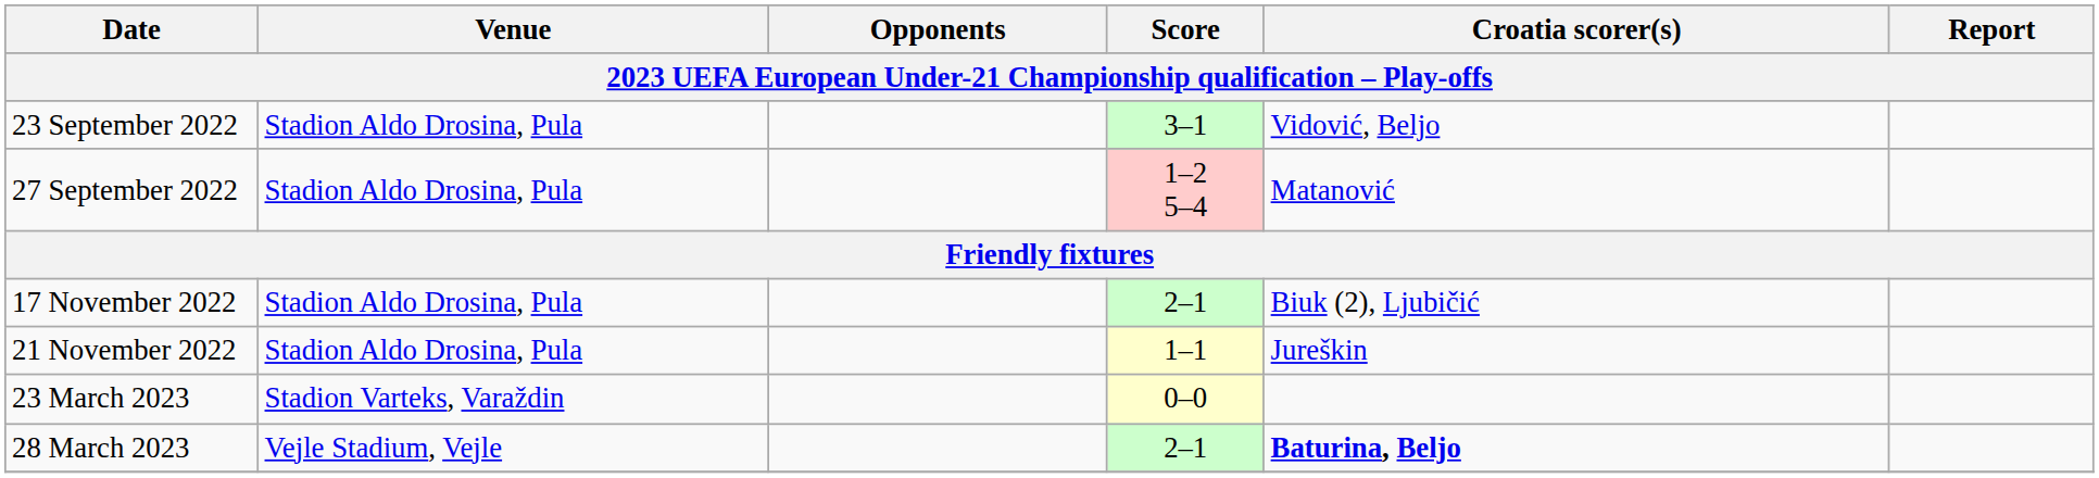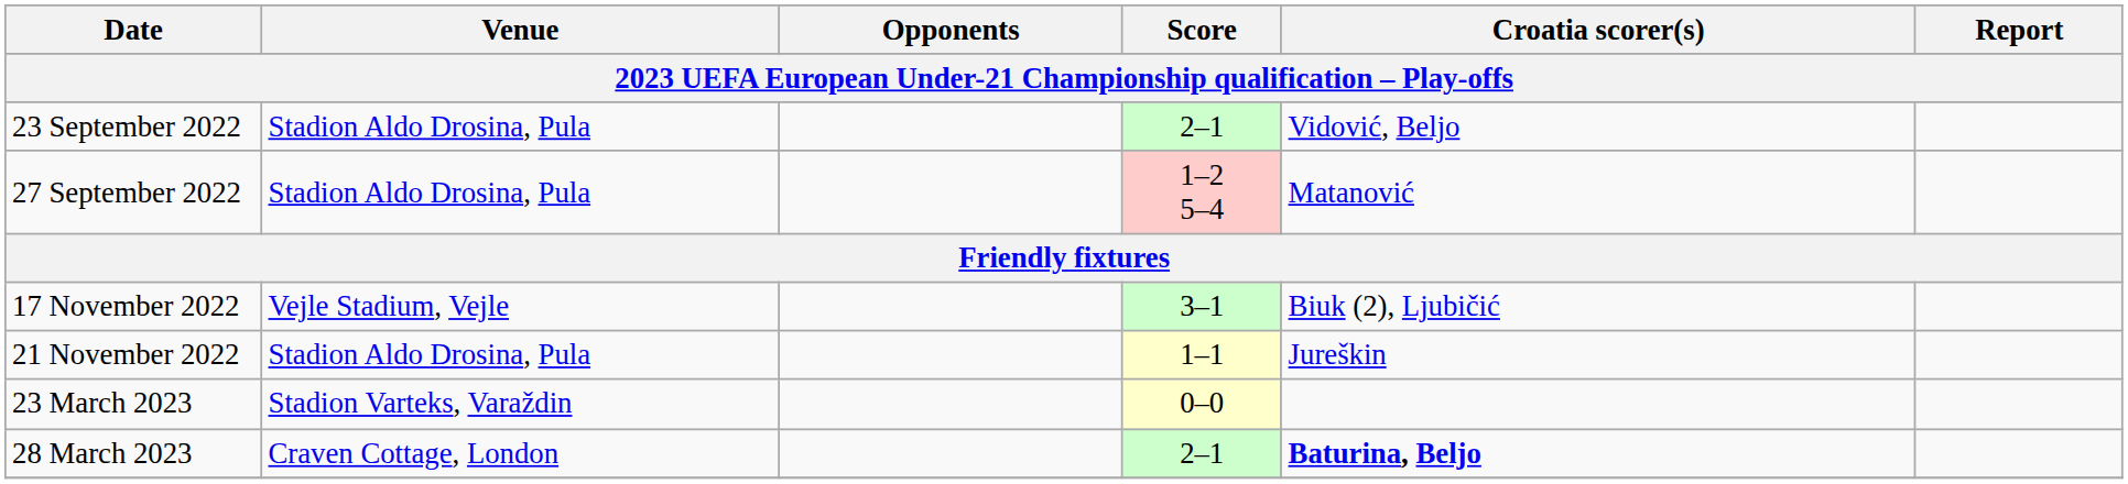23 September 2022 | Score: 3–1 -> 2–1
17 November 2022 | Venue: Stadion Aldo Drosina, Pula -> Vejle Stadium, Vejle
17 November 2022 | Score: 2–1 -> 3–1
28 March 2023 | Venue: Vejle Stadium, Vejle -> Craven Cottage, London
